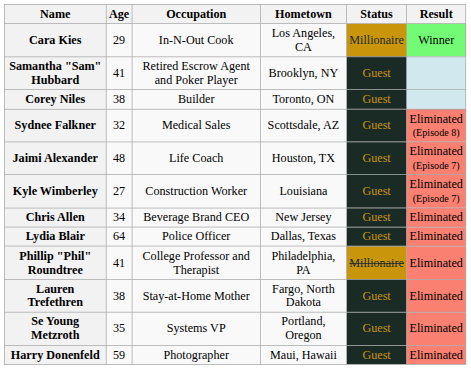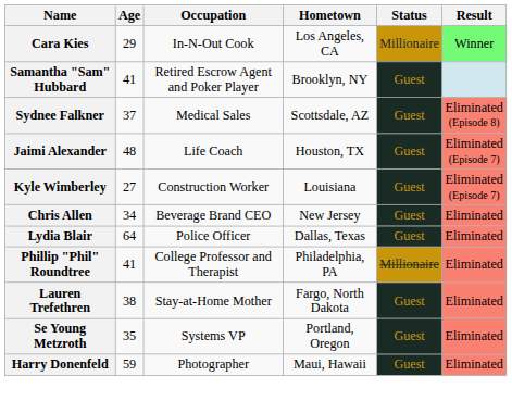- row: Corey Niles | 38 | Builder | Toronto, ON | Guest
Sydnee Falkner | Age: 32 -> 37
